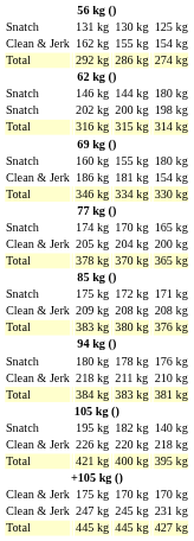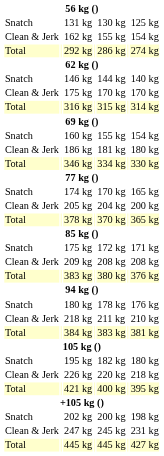146 kg | column 7: 180 kg -> 140 kg
rows swapped: Clean & Jerk / 175 kg <-> 202 kg
160 kg | column 7: 180 kg -> 154 kg
186 kg | column 7: 154 kg -> 180 kg
195 kg | column 7: 140 kg -> 180 kg
